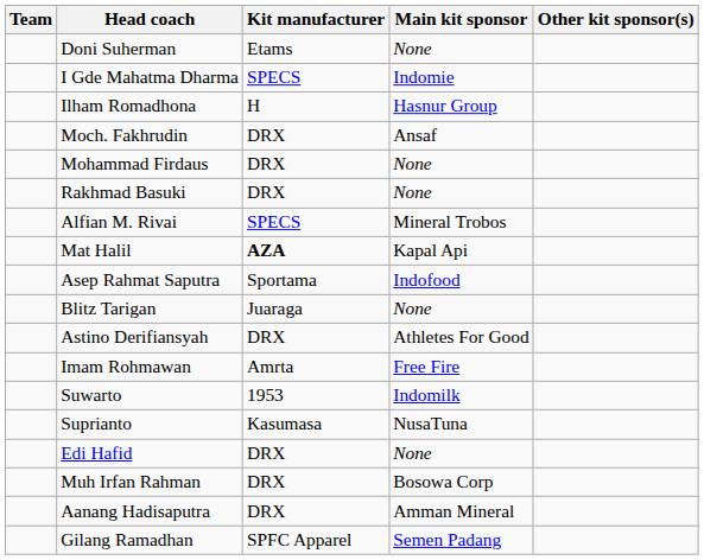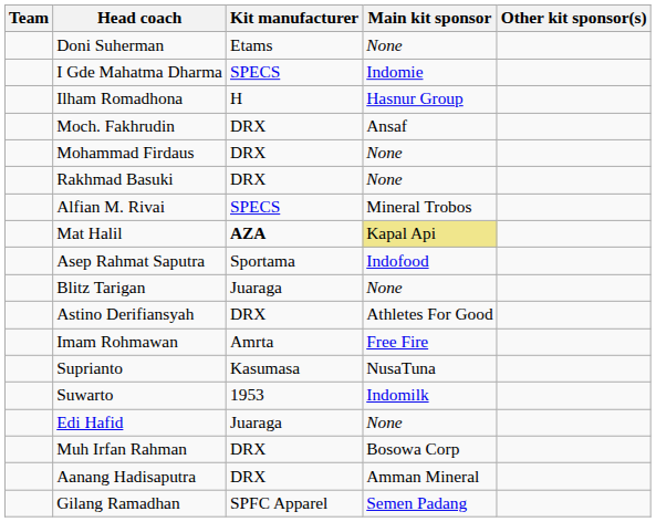Mat Halil | Main kit sponsor: no background -> khaki background
rows swapped: Suwarto <-> Suprianto
Edi Hafid | Kit manufacturer: DRX -> Juaraga
